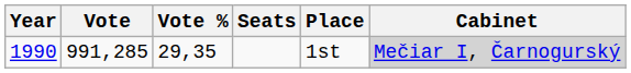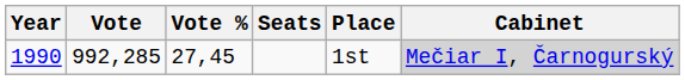1990 | Vote: 991,285 -> 992,285
1990 | Vote %: 29,35 -> 27,45
